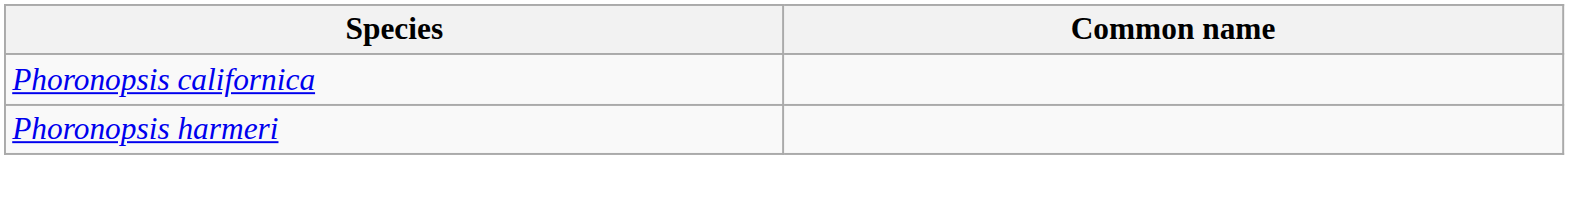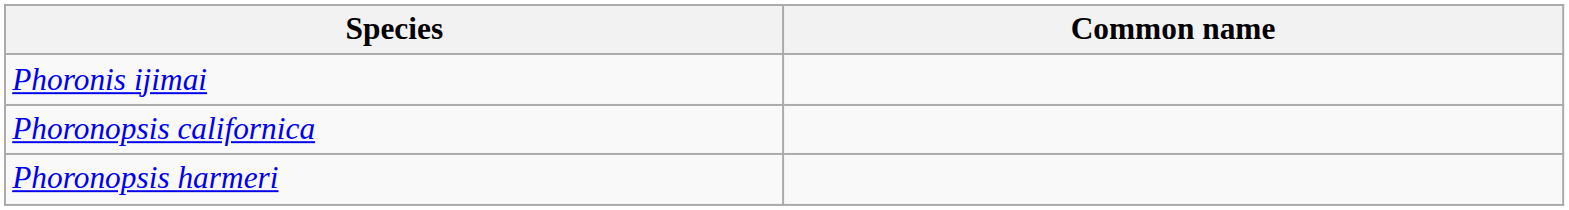+ row: Phoronis ijimai
